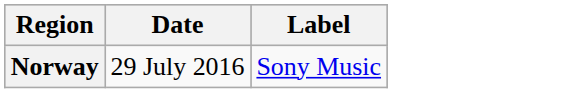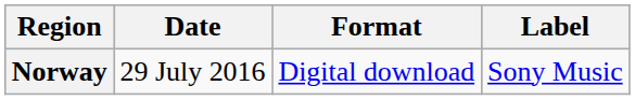+ column: Format | Digital download
